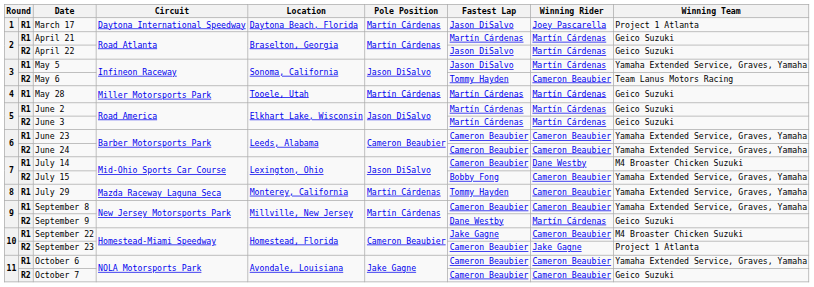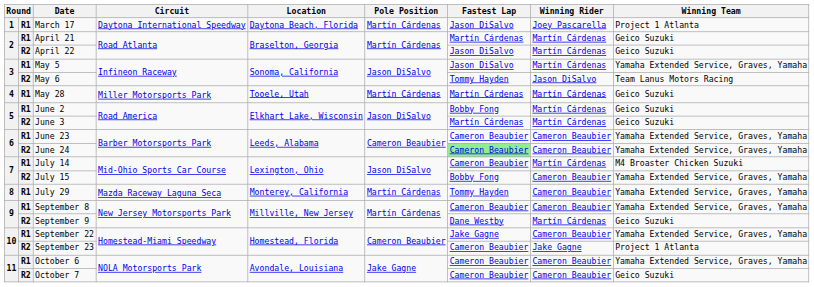May 6 | Winning Rider: Cameron Beaubier -> Jason DiSalvo
June 2 | Fastest Lap: Martín Cárdenas -> Bobby Fong
June 24 | Fastest Lap: no background -> lightgreen background
July 14 | Winning Rider: Dane Westby -> Martín Cárdenas
September 22 | Winning Team: M4 Broaster Chicken Suzuki -> Yamaha Extended Service, Graves, Yamaha
